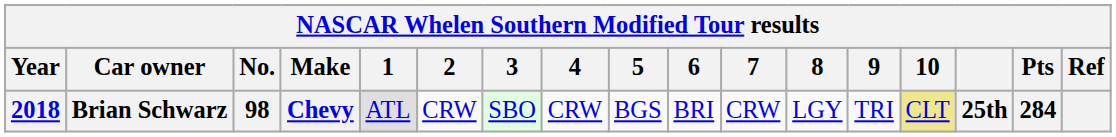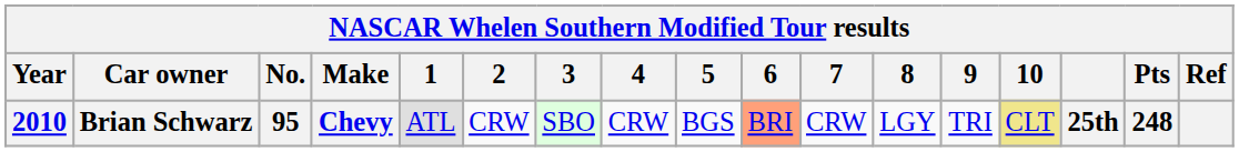Brian Schwarz | Year: 2018 -> 2010
Brian Schwarz | No.: 98 -> 95
Brian Schwarz | 6: no background -> lightsalmon background
Brian Schwarz | Pts: 284 -> 248
